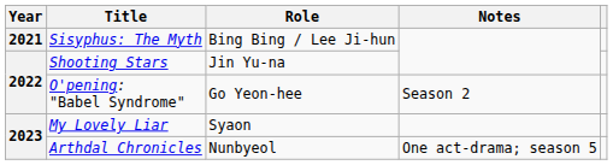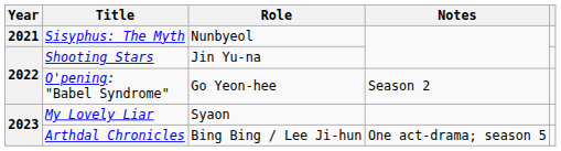Sisyphus: The Myth | Role: Bing Bing / Lee Ji-hun -> Nunbyeol
Arthdal Chronicles | Role: Nunbyeol -> Bing Bing / Lee Ji-hun
